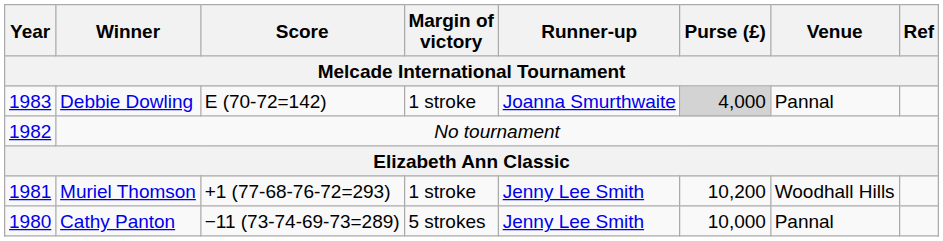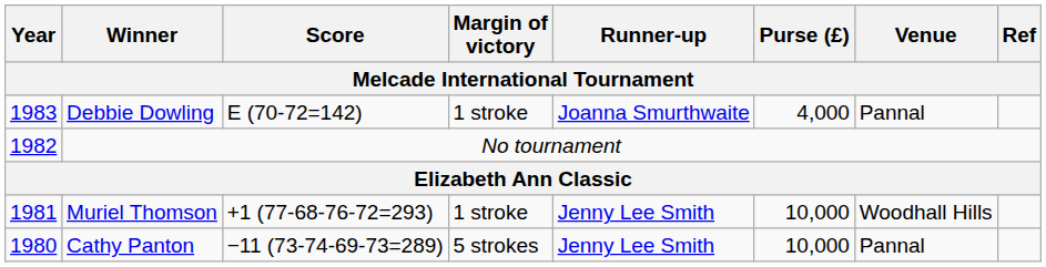Debbie Dowling | Purse (£): lightgrey background -> no background
Muriel Thomson | Purse (£): 10,200 -> 10,000
